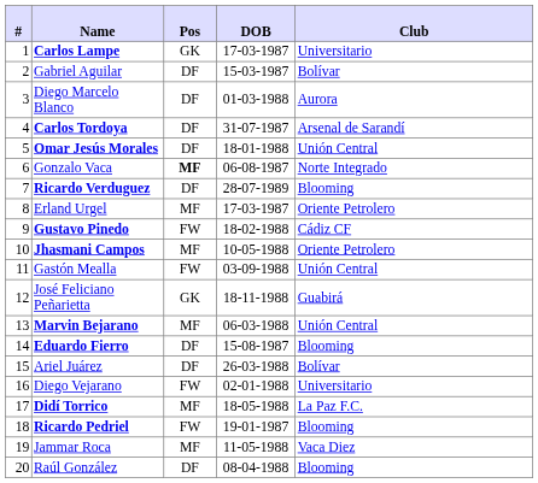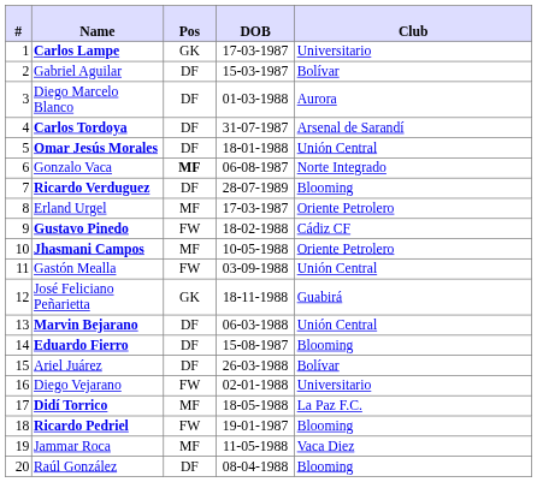Marvin Bejarano | Pos: MF -> DF
